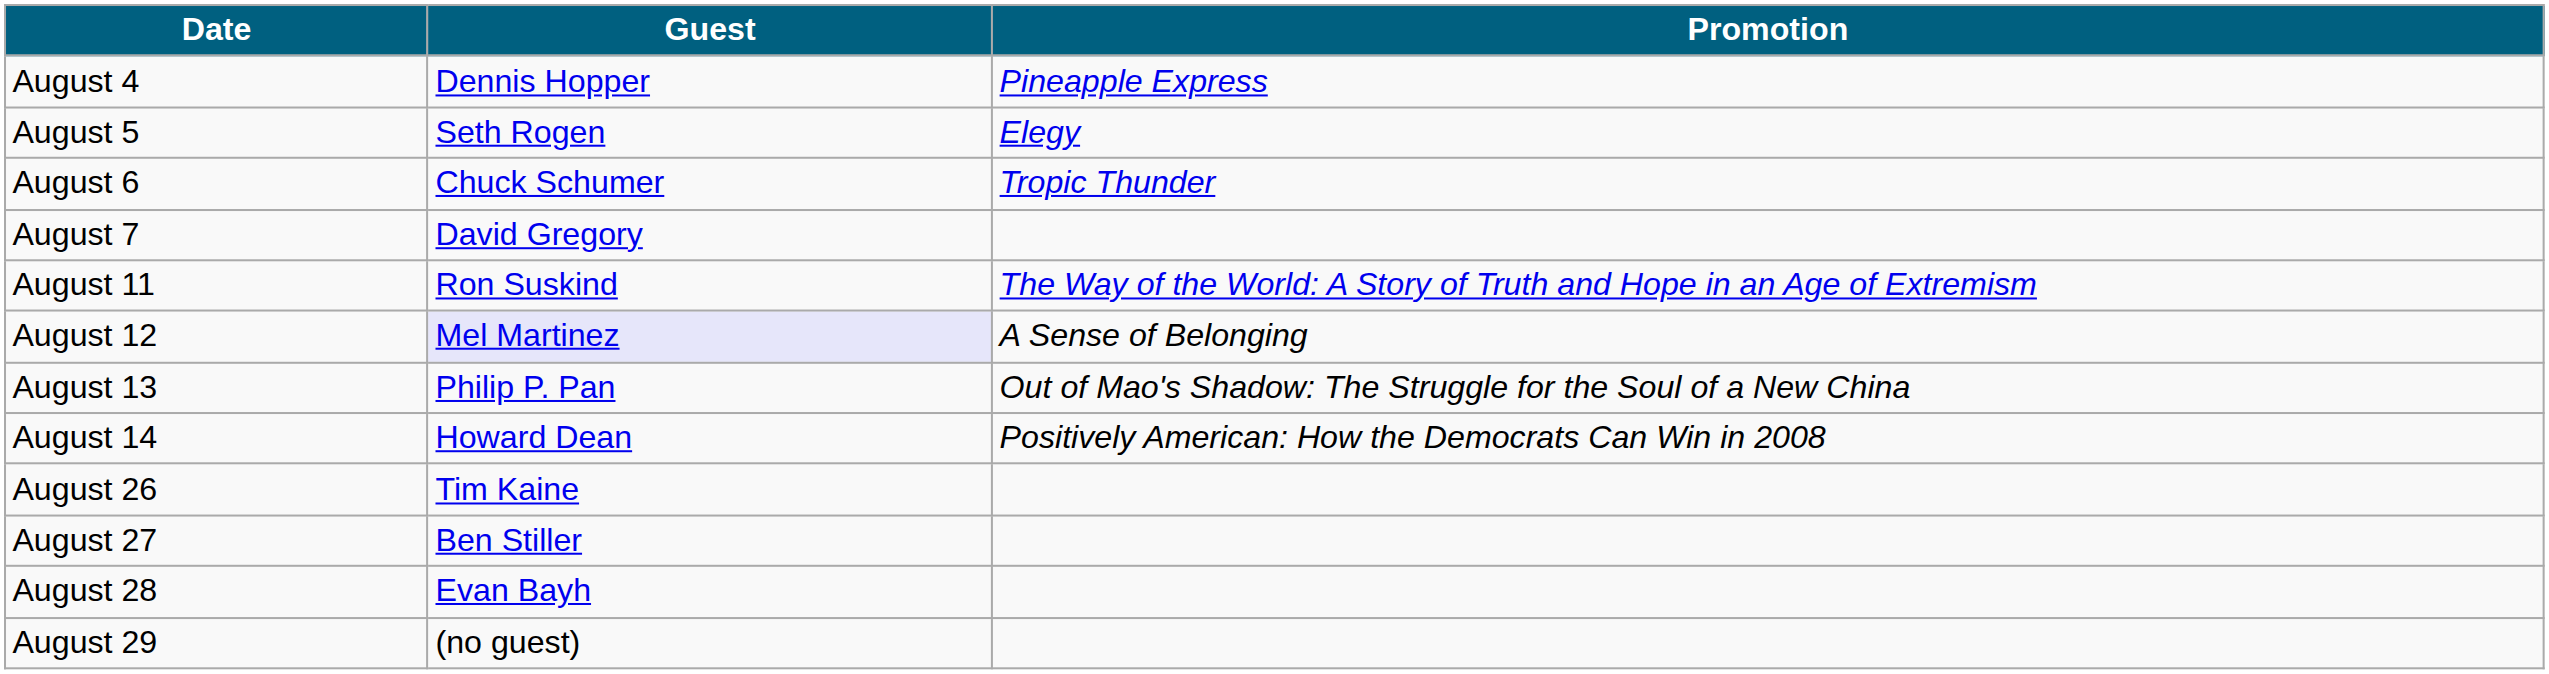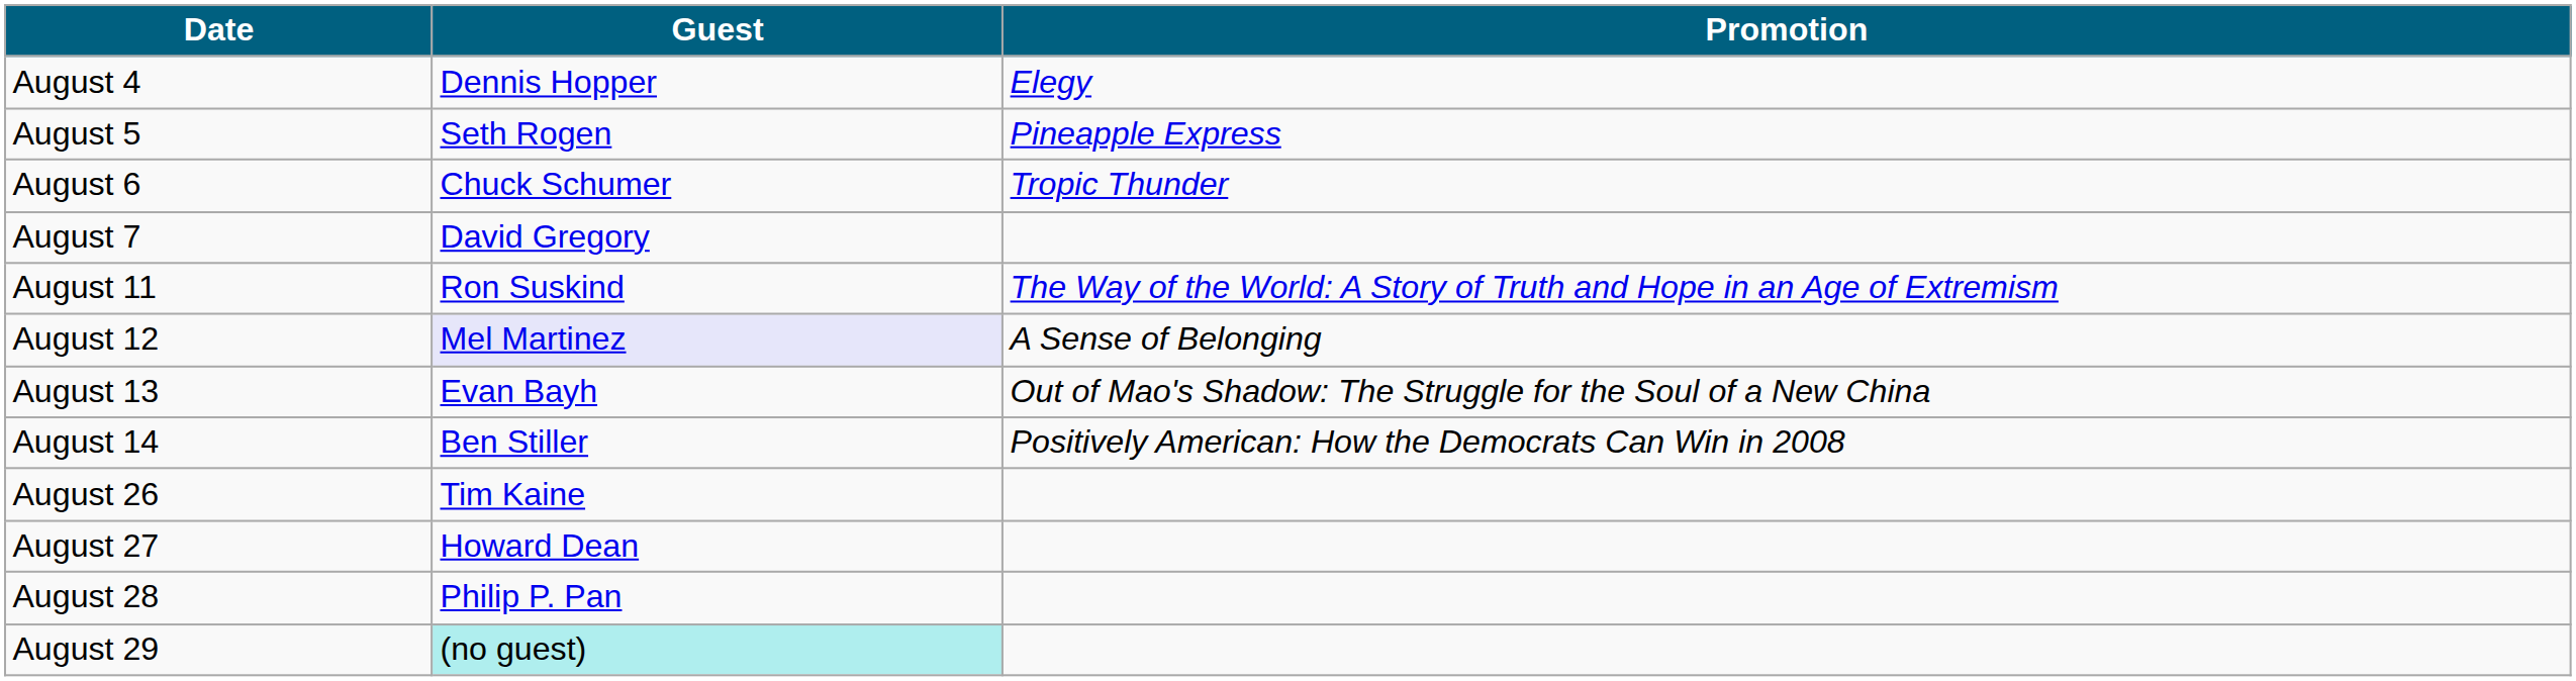August 4 | Promotion: Pineapple Express -> Elegy
August 5 | Promotion: Elegy -> Pineapple Express
August 13 | Guest: Philip P. Pan -> Evan Bayh
August 14 | Guest: Howard Dean -> Ben Stiller
August 27 | Guest: Ben Stiller -> Howard Dean
August 28 | Guest: Evan Bayh -> Philip P. Pan
August 29 | Guest: no background -> paleturquoise background
